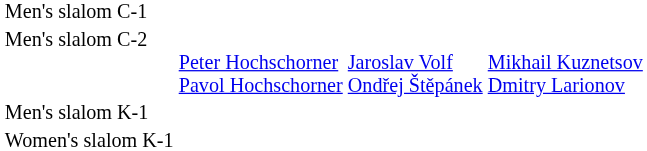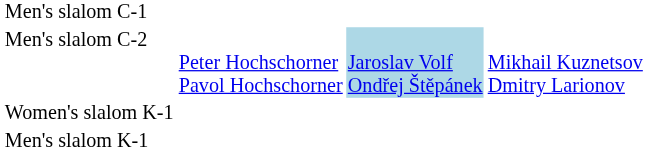Men's slalom C-2 | column 3: no background -> lightblue background
rows swapped: Men's slalom K-1 <-> Women's slalom K-1
